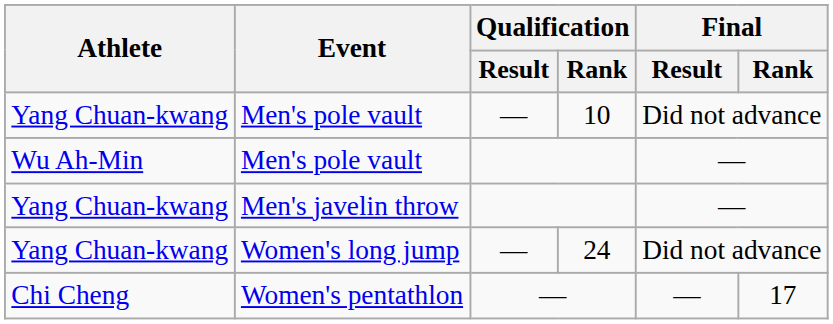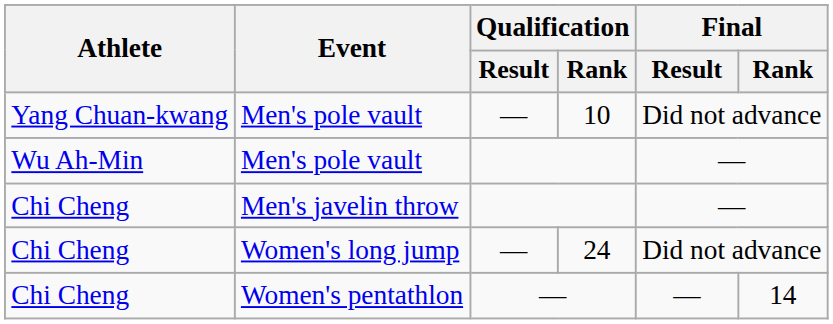Men's javelin throw | Athlete: Yang Chuan-kwang -> Chi Cheng
Women's long jump | Athlete: Yang Chuan-kwang -> Chi Cheng
Women's pentathlon | Final / Rank: 17 -> 14
